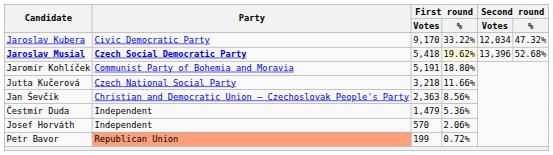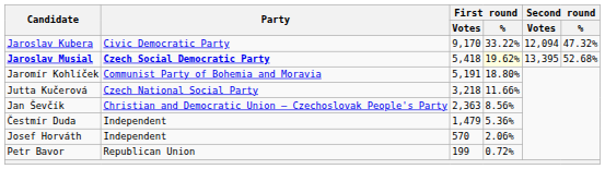Jaroslav Kubera | Second round / Votes: 12,034 -> 12,094
Jaroslav Musial | Second round / Votes: 13,396 -> 13,395
Petr Bavor | Party: lightsalmon background -> no background
